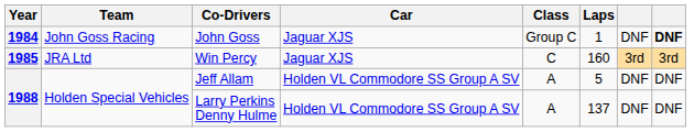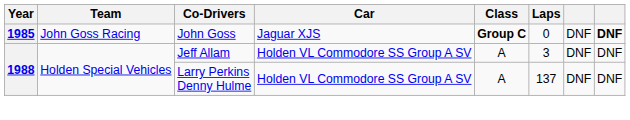John Goss | Year: 1984 -> 1985
John Goss | Class: normal -> bold
John Goss | Laps: 1 -> 0
- row: 1985 | JRA Ltd | Win Percy | Jaguar XJS | C | 160 | 3rd | 3rd
Jeff Allam | Laps: 5 -> 3
